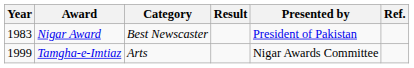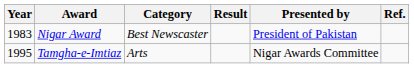Tamgha-e-Imtiaz | Year: 1999 -> 1995
